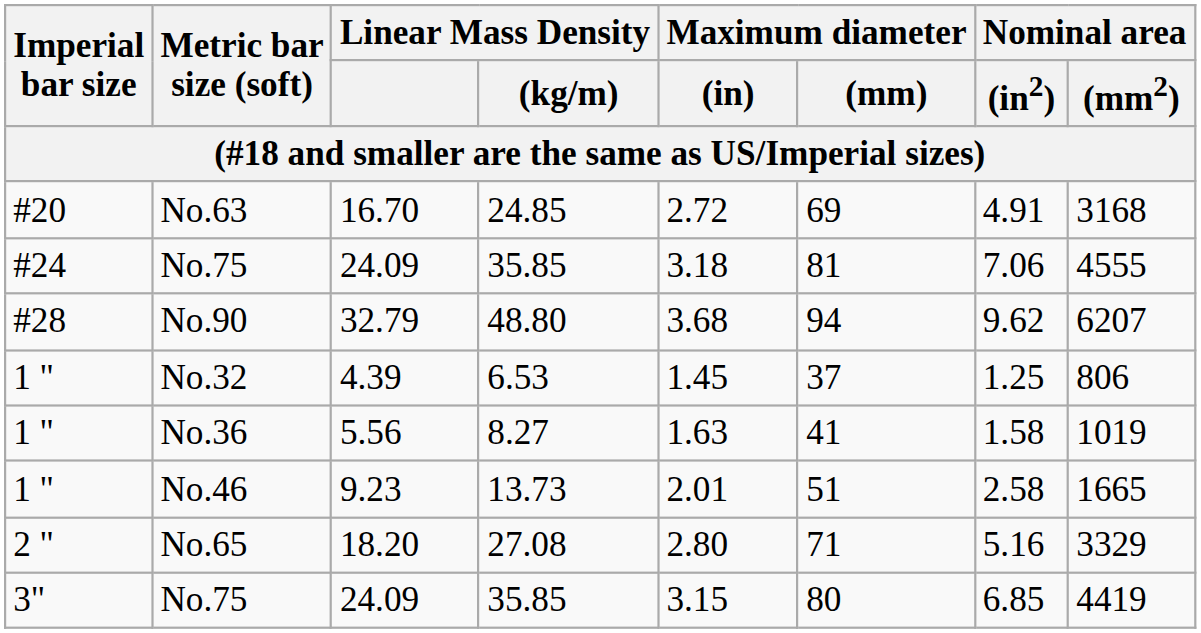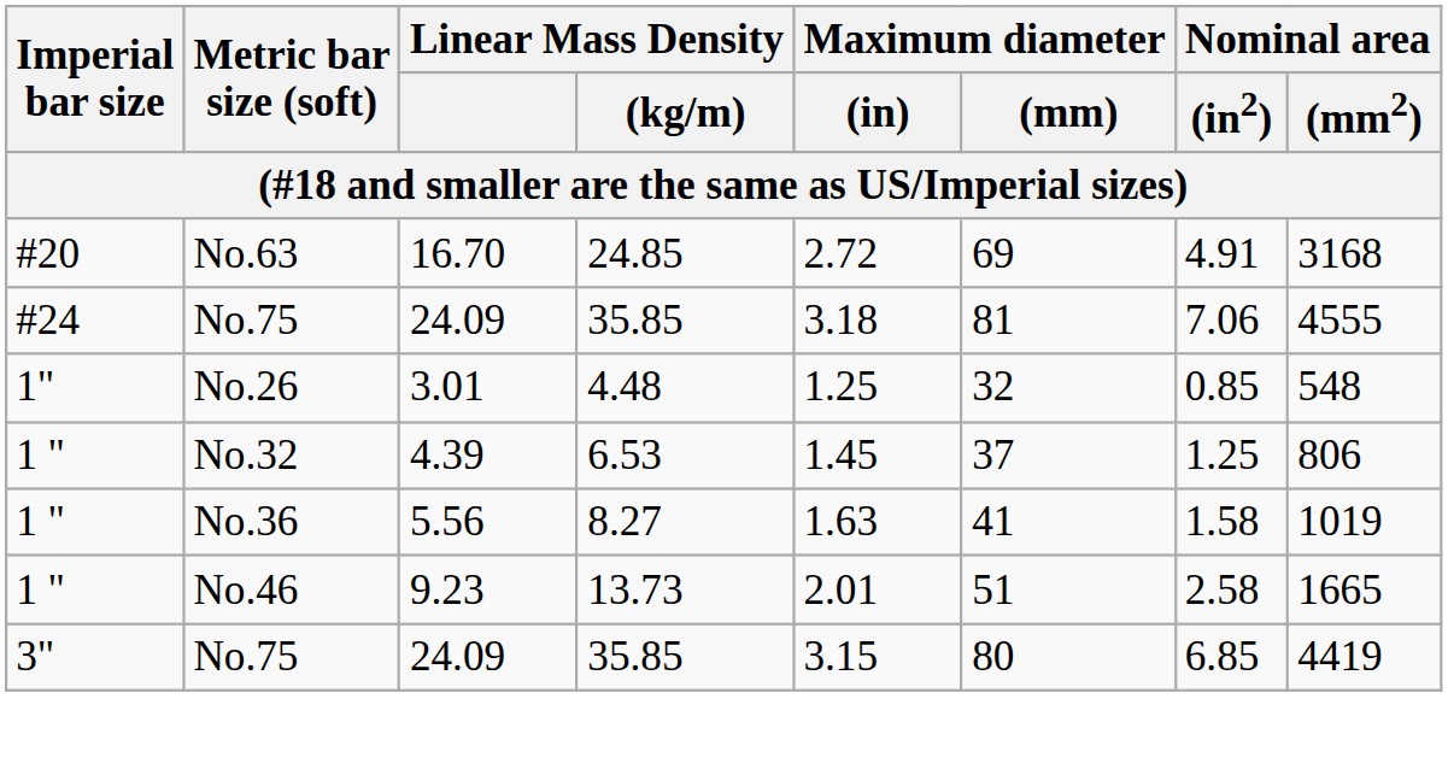- row: #28 | No.90 | 32.79 | 48.80 | 3.68 | 94 | 9.62 | 6207
+ row: 1" | No.26 | 3.01 | 4.48 | 1.25 | 32 | 0.85 | 548
- row: 2 " | No.65 | 18.20 | 27.08 | 2.80 | 71 | 5.16 | 3329
